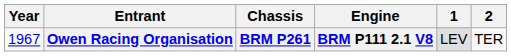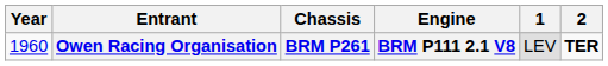Owen Racing Organisation | Year: 1967 -> 1960
Owen Racing Organisation | 2: normal -> bold
